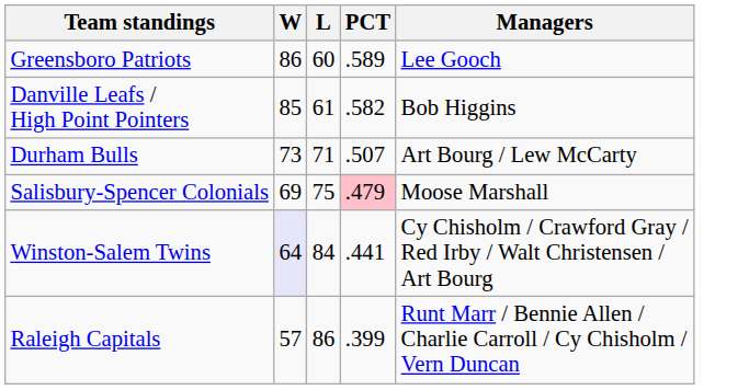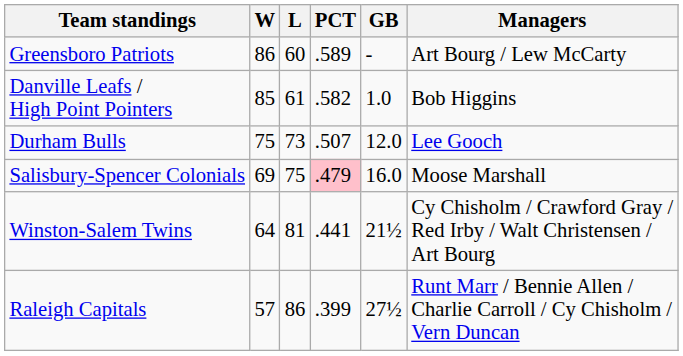+ column: GB | - | 1.0 | 12.0 | 16.0 | 21½ | 27½
Greensboro Patriots | Managers: Lee Gooch -> Art Bourg / Lew McCarty
Durham Bulls | W: 73 -> 75
Durham Bulls | L: 71 -> 73
Durham Bulls | Managers: Art Bourg / Lew McCarty -> Lee Gooch
Winston-Salem Twins | W: lavender background -> no background
Winston-Salem Twins | L: 84 -> 81
